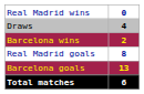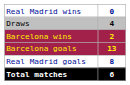rows swapped: Real Madrid goals <-> Barcelona goals
